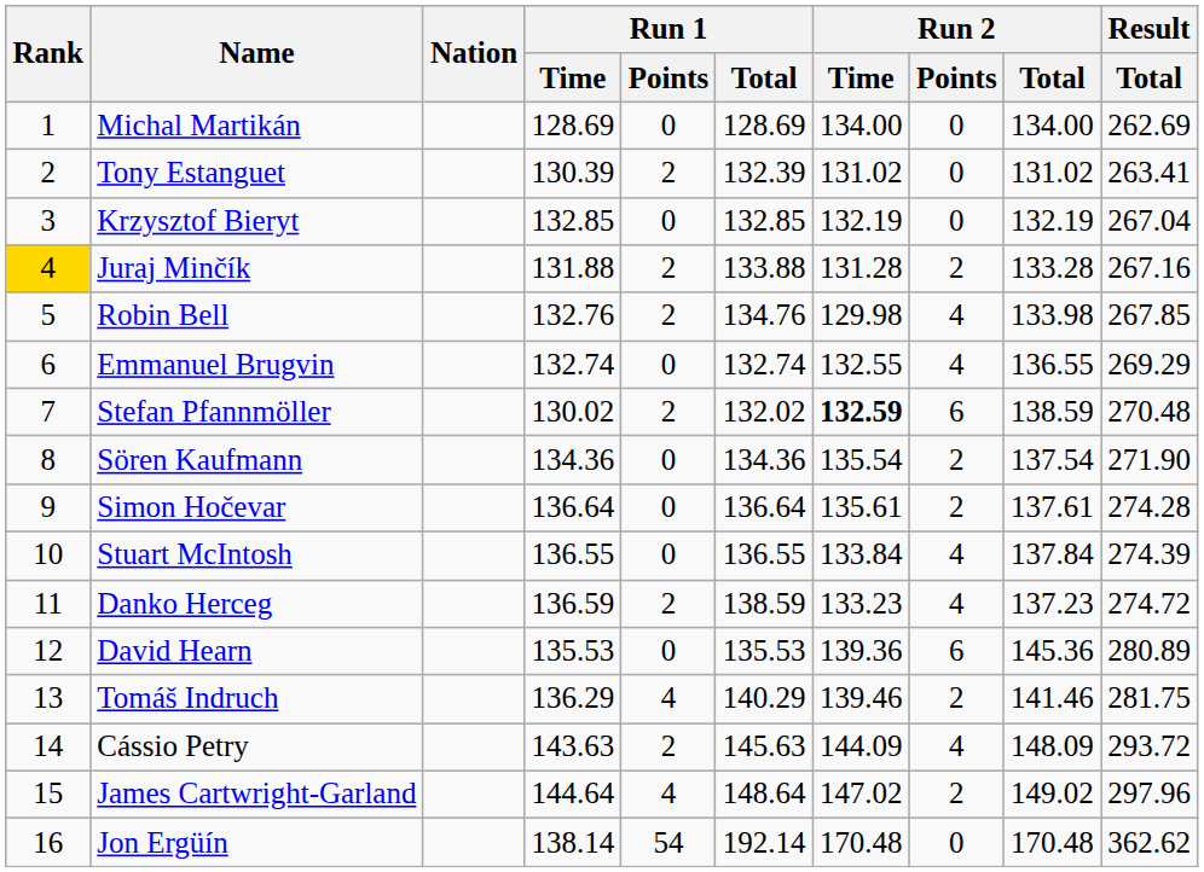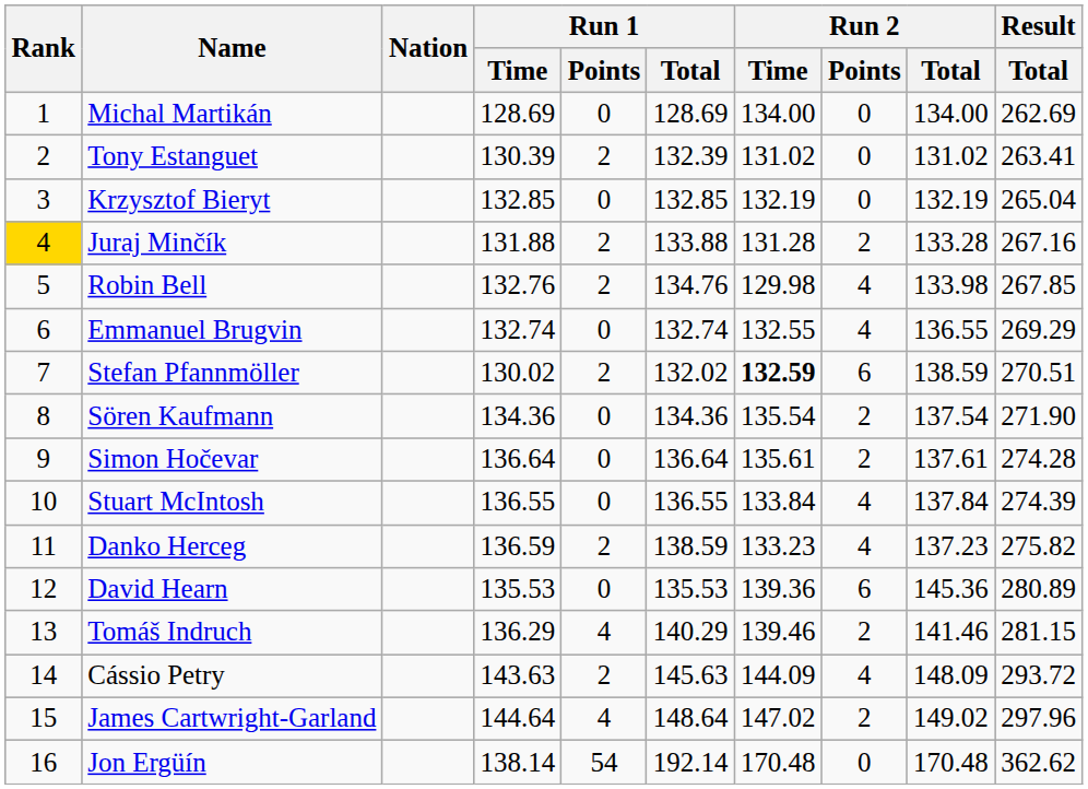Krzysztof Bieryt | Result / Total: 267.04 -> 265.04
Stefan Pfannmöller | Result / Total: 270.48 -> 270.51
Danko Herceg | Result / Total: 274.72 -> 275.82
Tomáš Indruch | Result / Total: 281.75 -> 281.15
